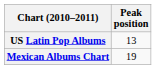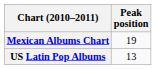rows swapped: Mexican Albums Chart <-> US Latin Pop Albums
